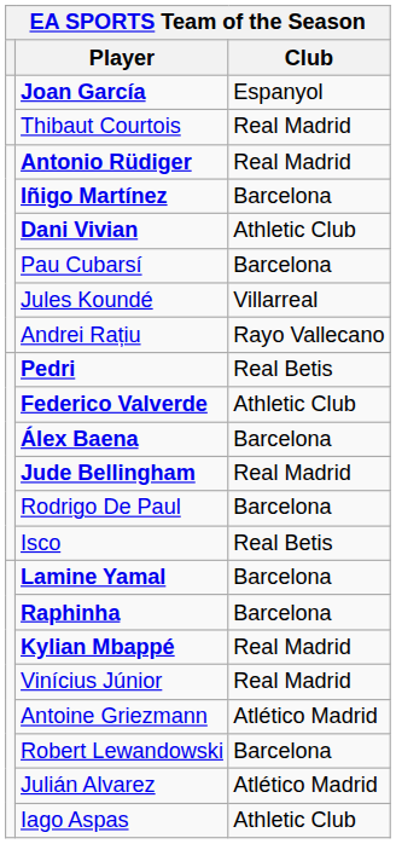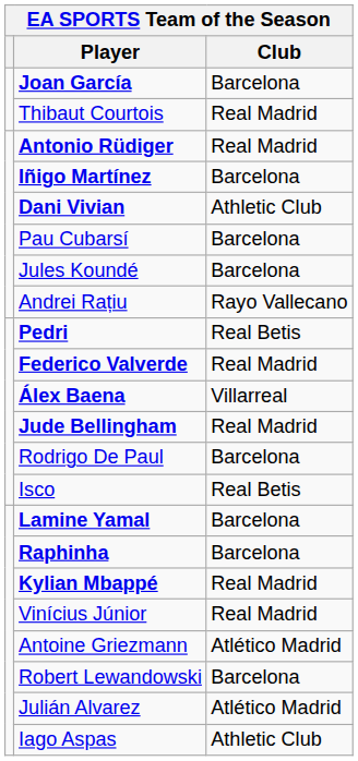Joan García | Club: Espanyol -> Barcelona
Jules Koundé | Club: Villarreal -> Barcelona
Federico Valverde | Club: Athletic Club -> Real Madrid
Álex Baena | Club: Barcelona -> Villarreal
